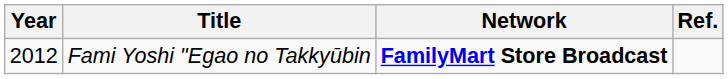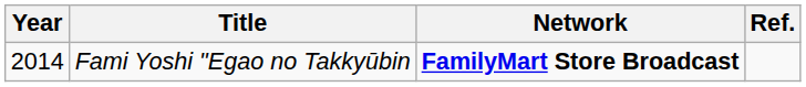Fami Yoshi "Egao no Takkyūbin | Year: 2012 -> 2014
